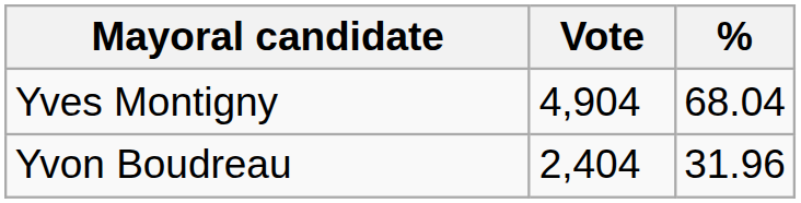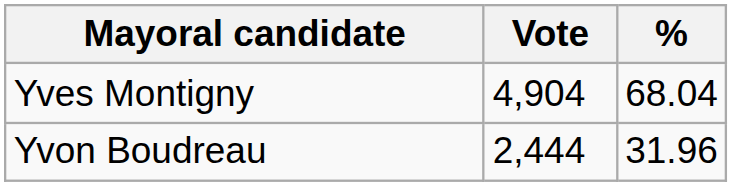Yvon Boudreau | Vote: 2,404 -> 2,444
